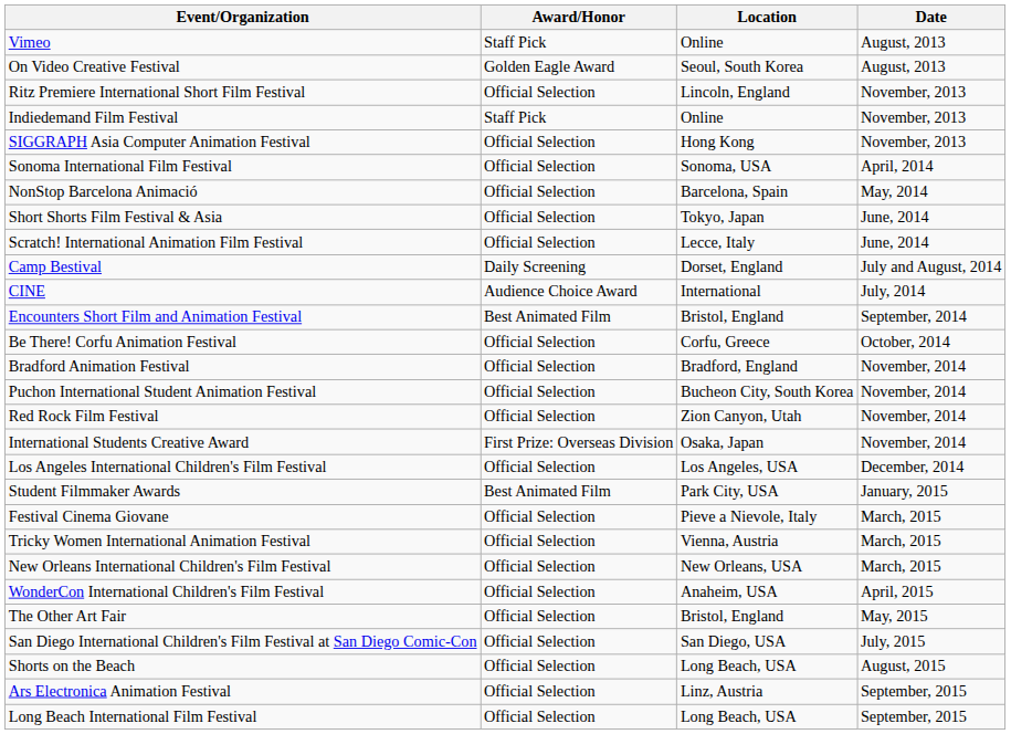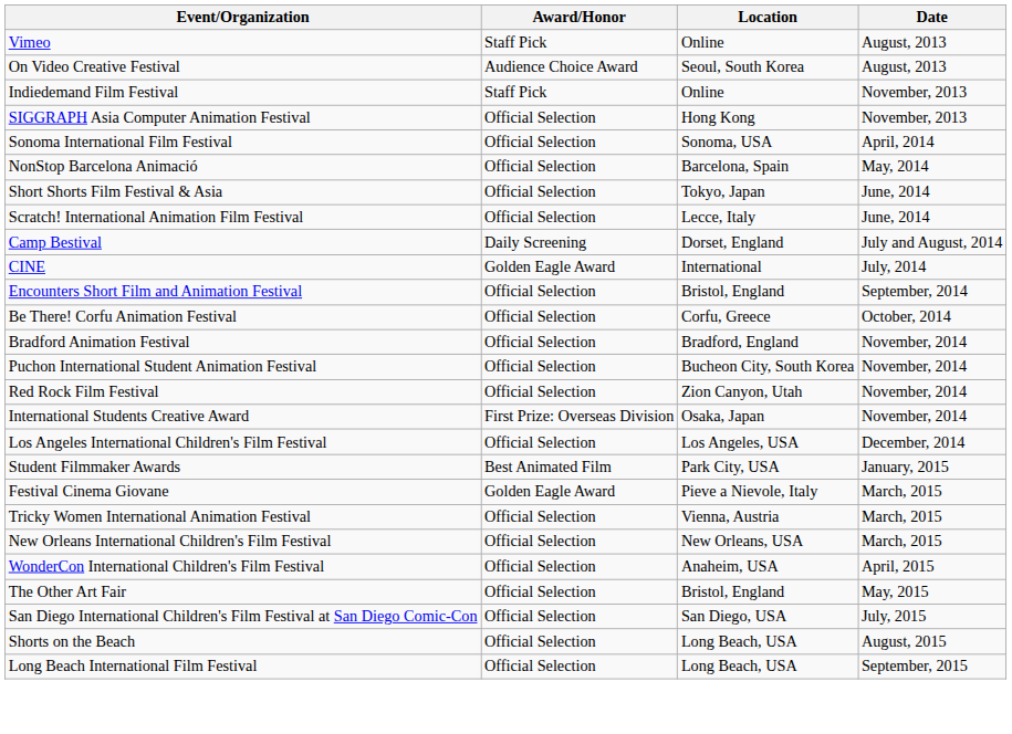On Video Creative Festival | Award/Honor: Golden Eagle Award -> Audience Choice Award
- row: Ritz Premiere International Short Film Festival | Official Selection | Lincoln, England | November, 2013
CINE | Award/Honor: Audience Choice Award -> Golden Eagle Award
Encounters Short Film and Animation Festival | Award/Honor: Best Animated Film -> Official Selection
Festival Cinema Giovane | Award/Honor: Official Selection -> Golden Eagle Award
- row: Ars Electronica Animation Festival | Official Selection | Linz, Austria | September, 2015
